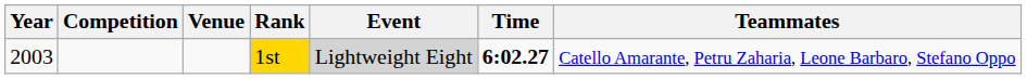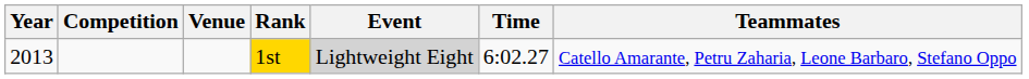1st | Year: 2003 -> 2013
1st | Time: bold -> normal
